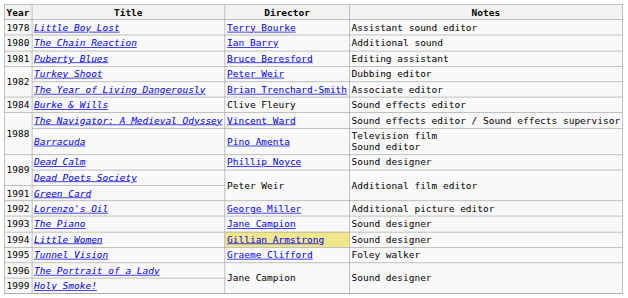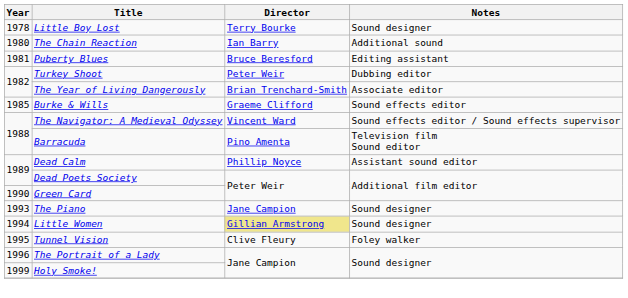Little Boy Lost | Notes: Assistant sound editor -> Sound designer
Burke & Wills | Year: 1984 -> 1985
Burke & Wills | Director: Clive Fleury -> Graeme Clifford
Dead Calm | Notes: Sound designer -> Assistant sound editor
Green Card | Year: 1991 -> 1990
- row: 1992 | Lorenzo's Oil | George Miller | Additional picture editor
Tunnel Vision | Director: Graeme Clifford -> Clive Fleury
